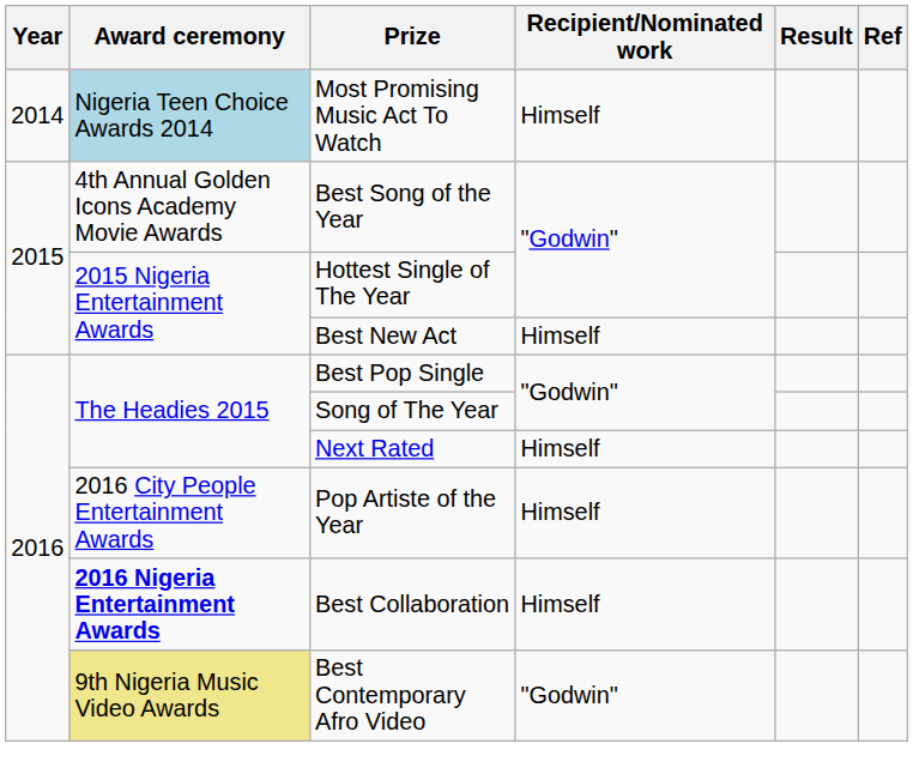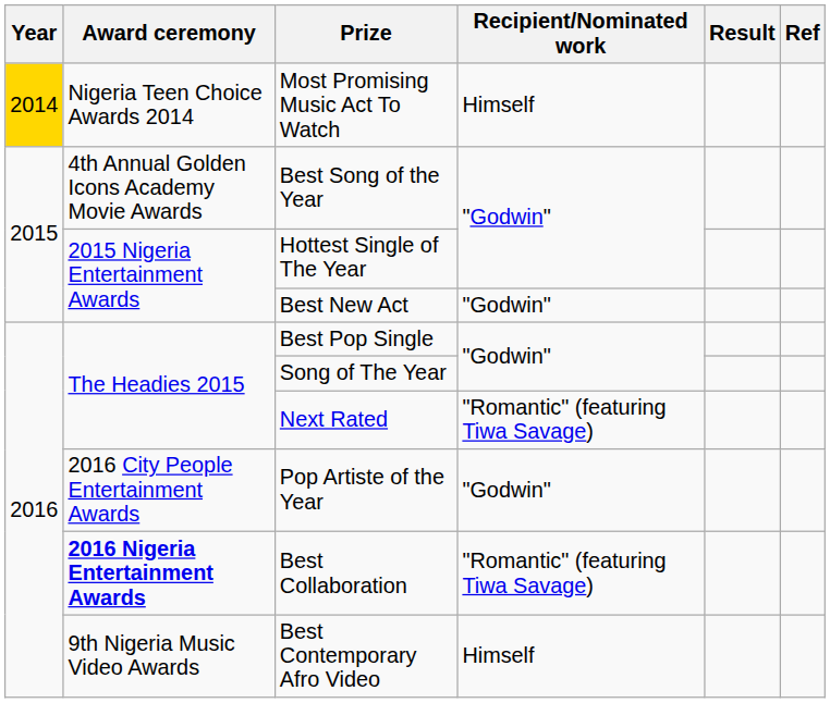Most Promising Music Act To Watch | Year: no background -> gold background
Most Promising Music Act To Watch | Award ceremony: lightblue background -> no background
Best New Act | Recipient/Nominated work: Himself -> "Godwin"
Next Rated | Recipient/Nominated work: Himself -> "Romantic" (featuring Tiwa Savage)
Pop Artiste of the Year | Recipient/Nominated work: Himself -> "Godwin"
Best Collaboration | Recipient/Nominated work: Himself -> "Romantic" (featuring Tiwa Savage)
Best Contemporary Afro Video | Award ceremony: khaki background -> no background
Best Contemporary Afro Video | Recipient/Nominated work: "Godwin" -> Himself
